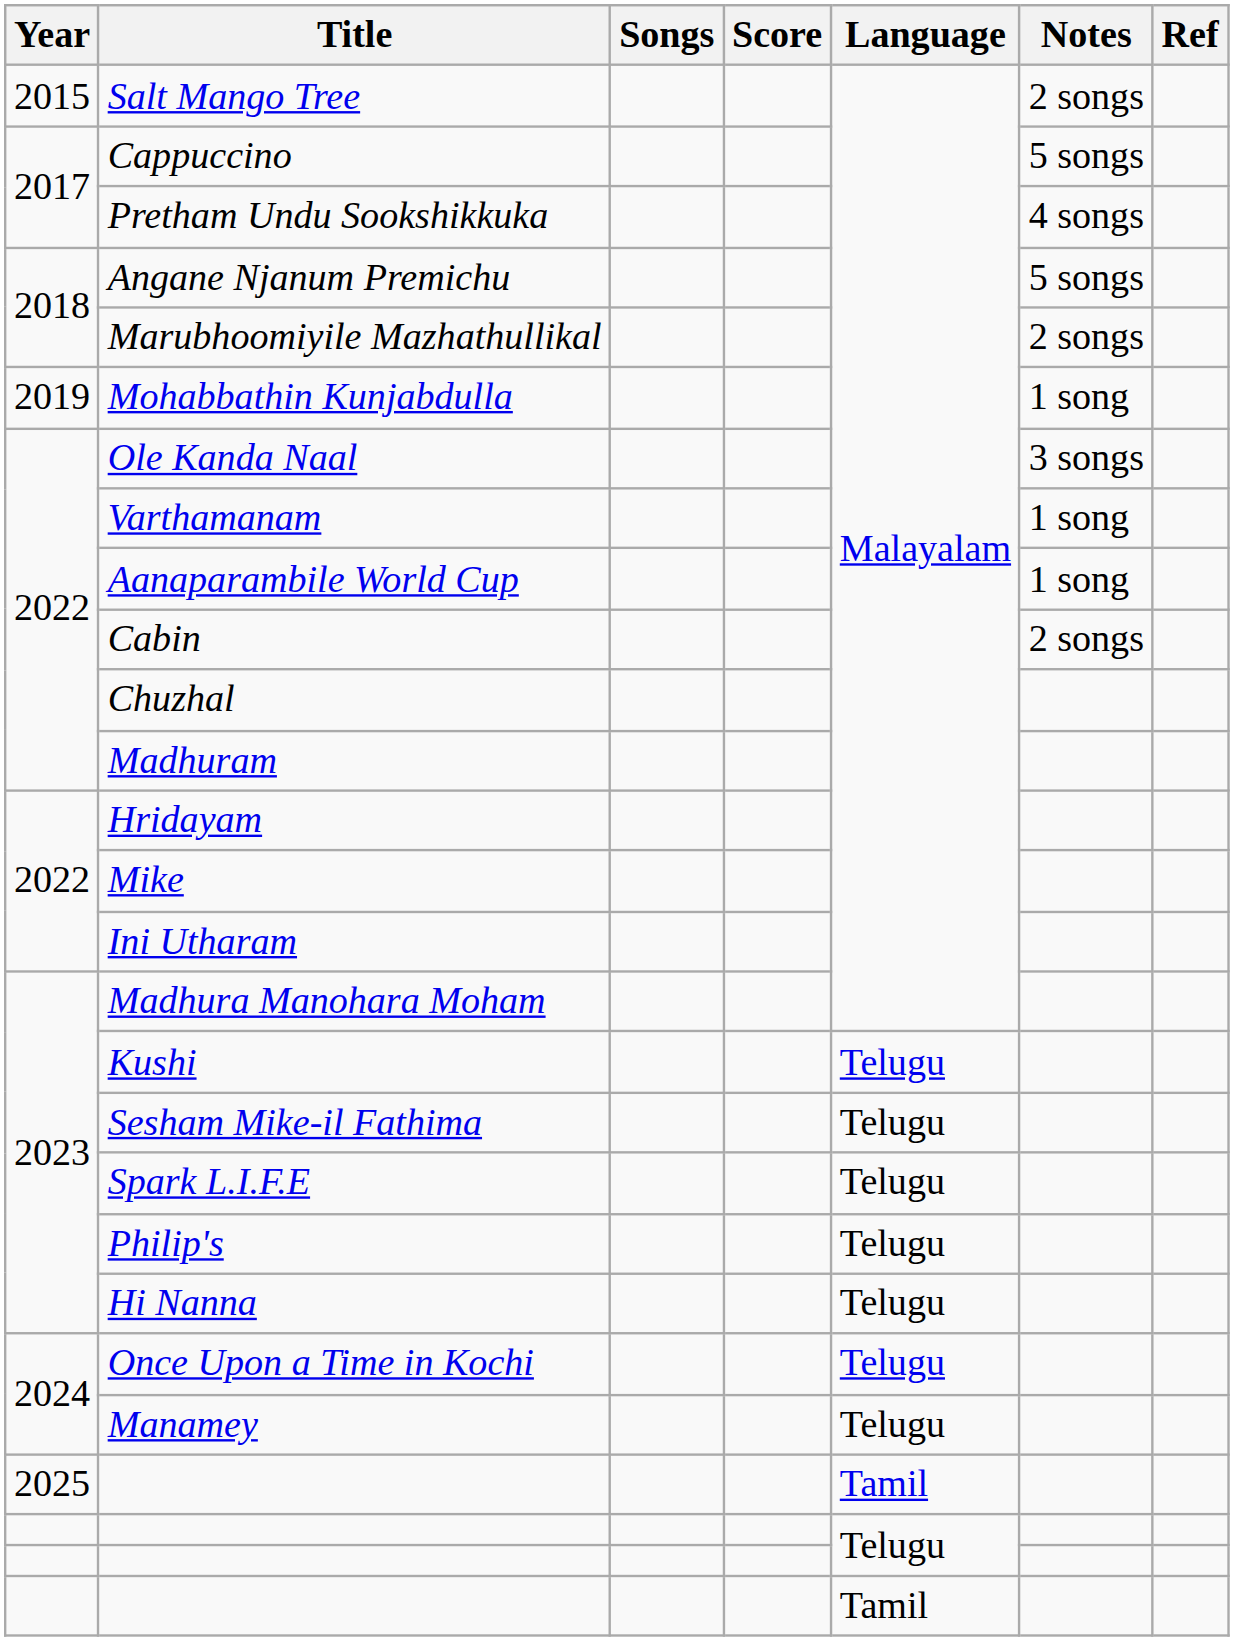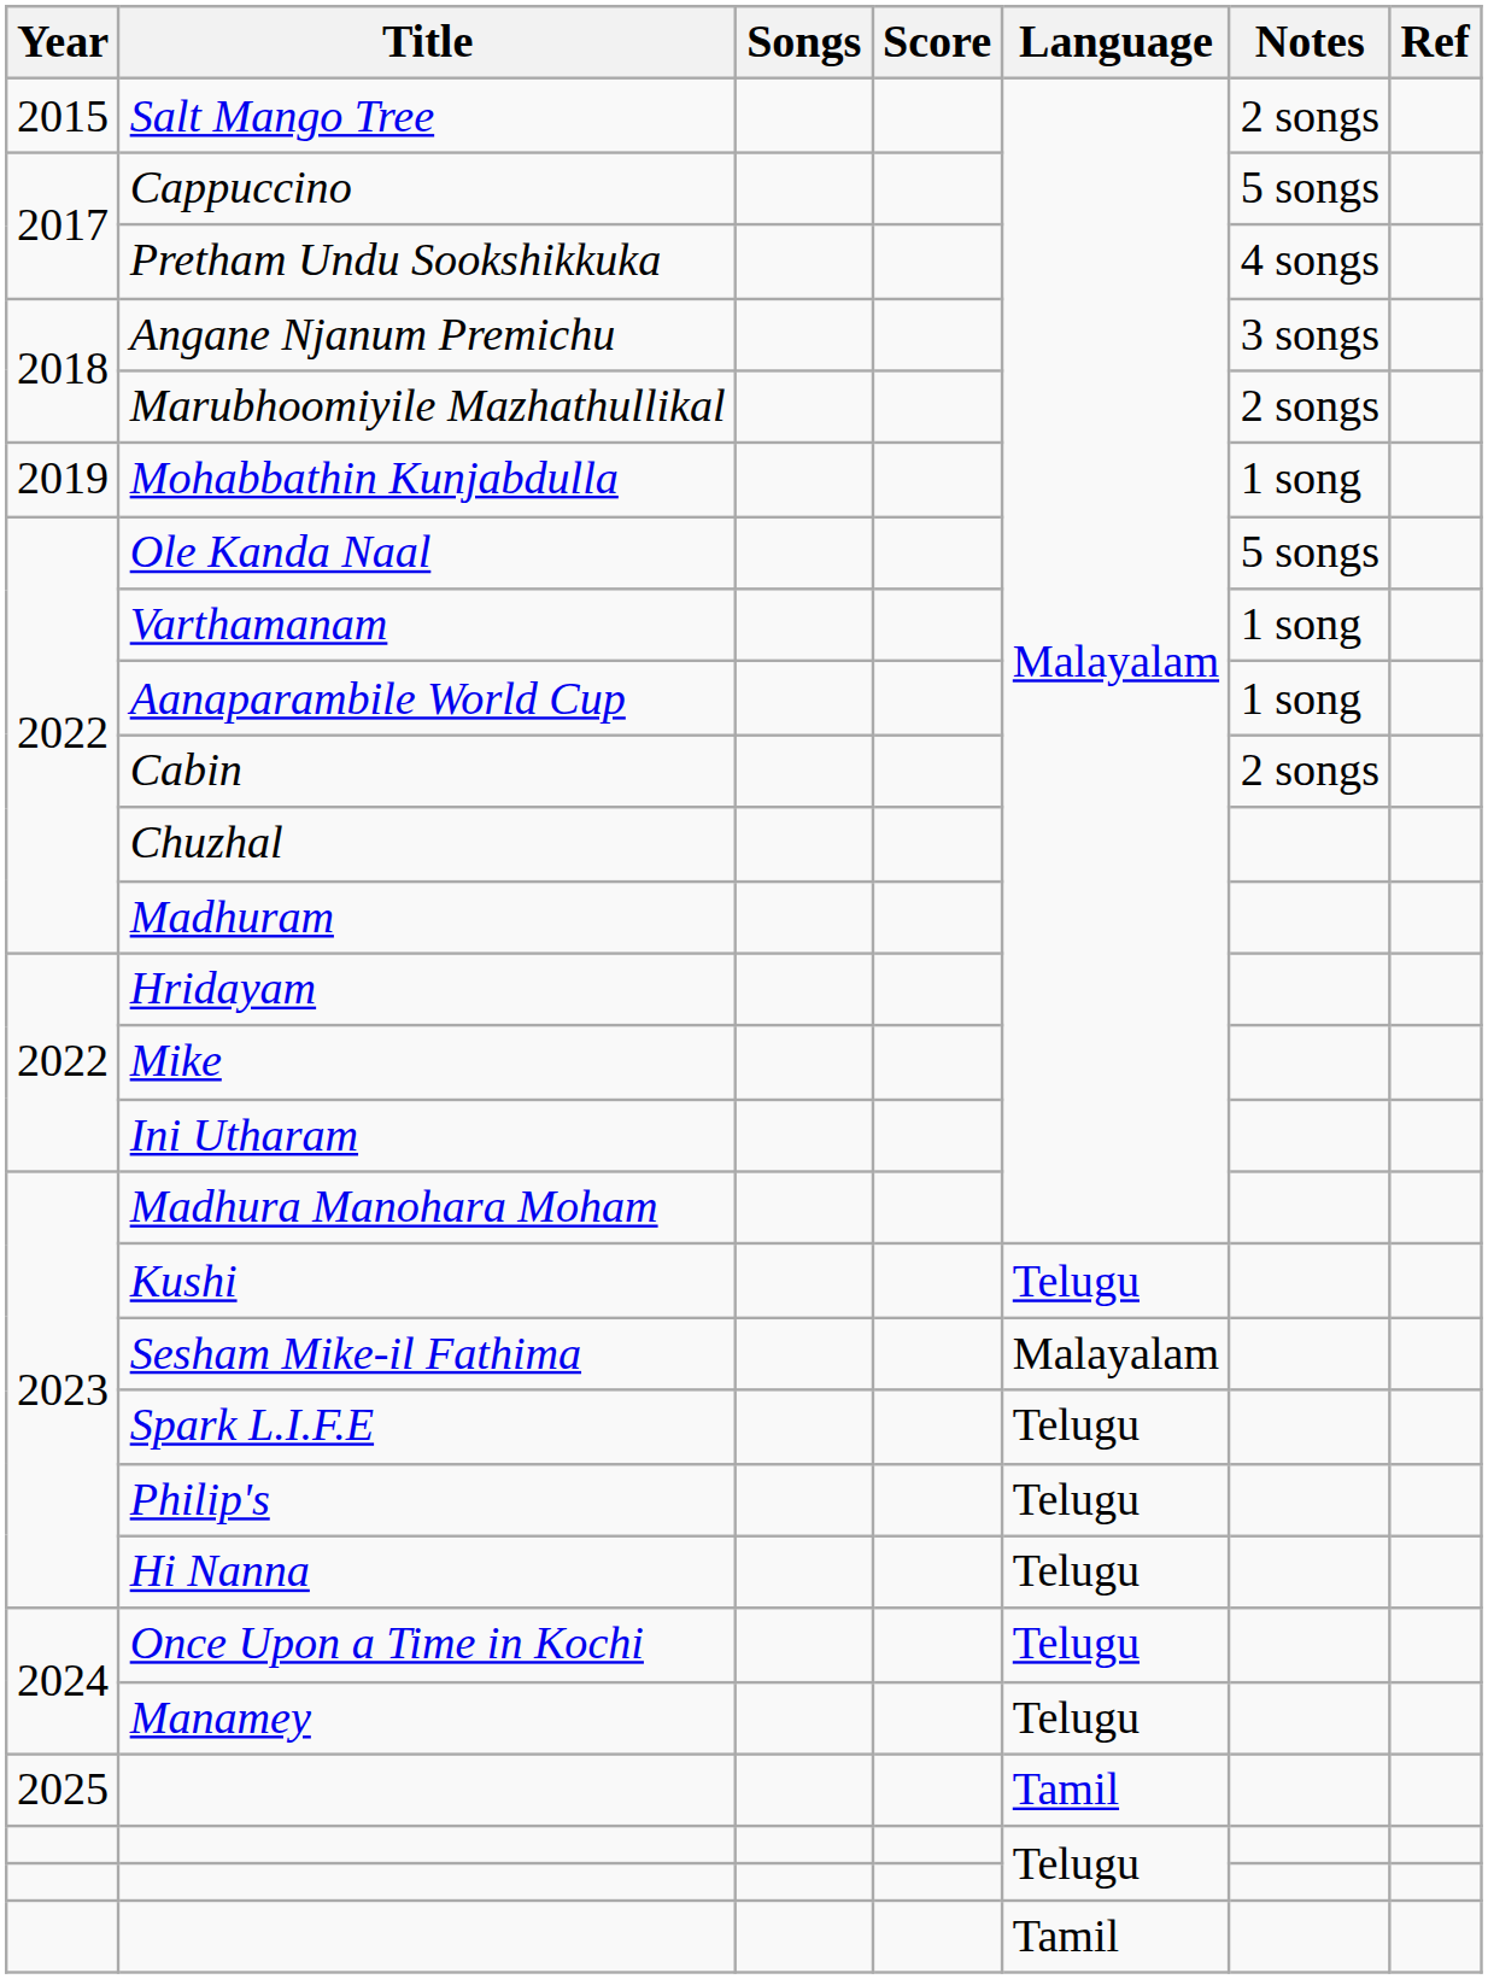Angane Njanum Premichu | Notes: 5 songs -> 3 songs
Ole Kanda Naal | Notes: 3 songs -> 5 songs
Sesham Mike-il Fathima | Language: Telugu -> Malayalam
